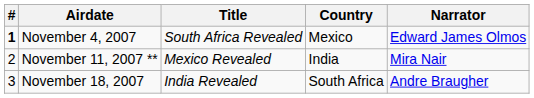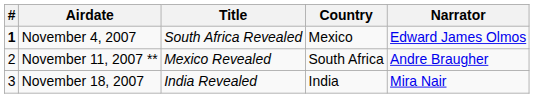November 11, 2007 ** | Country: India -> South Africa
November 11, 2007 ** | Narrator: Mira Nair -> Andre Braugher
November 18, 2007 | Country: South Africa -> India
November 18, 2007 | Narrator: Andre Braugher -> Mira Nair
